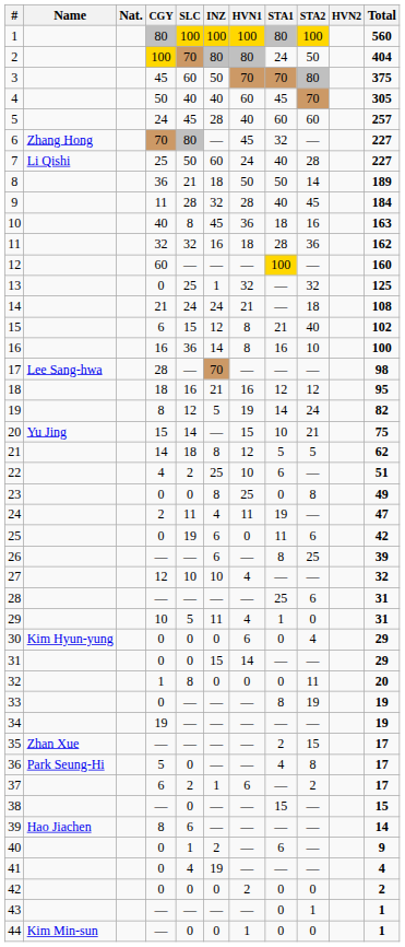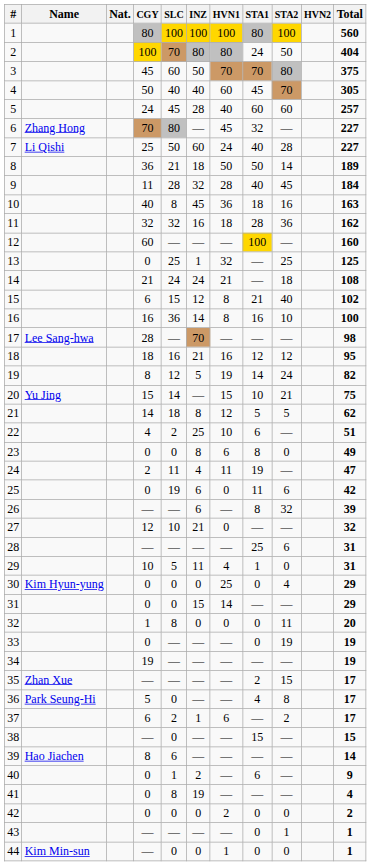13 | STA2: 32 -> 25
23 | HVN1: 25 -> 6
23 | STA1: 0 -> 8
23 | STA2: 8 -> 0
26 | STA2: 25 -> 32
27 | INZ: 10 -> 21
27 | HVN1: 4 -> 0
30 | HVN1: 6 -> 25
33 | STA1: 8 -> 0
41 | SLC: 4 -> 8
